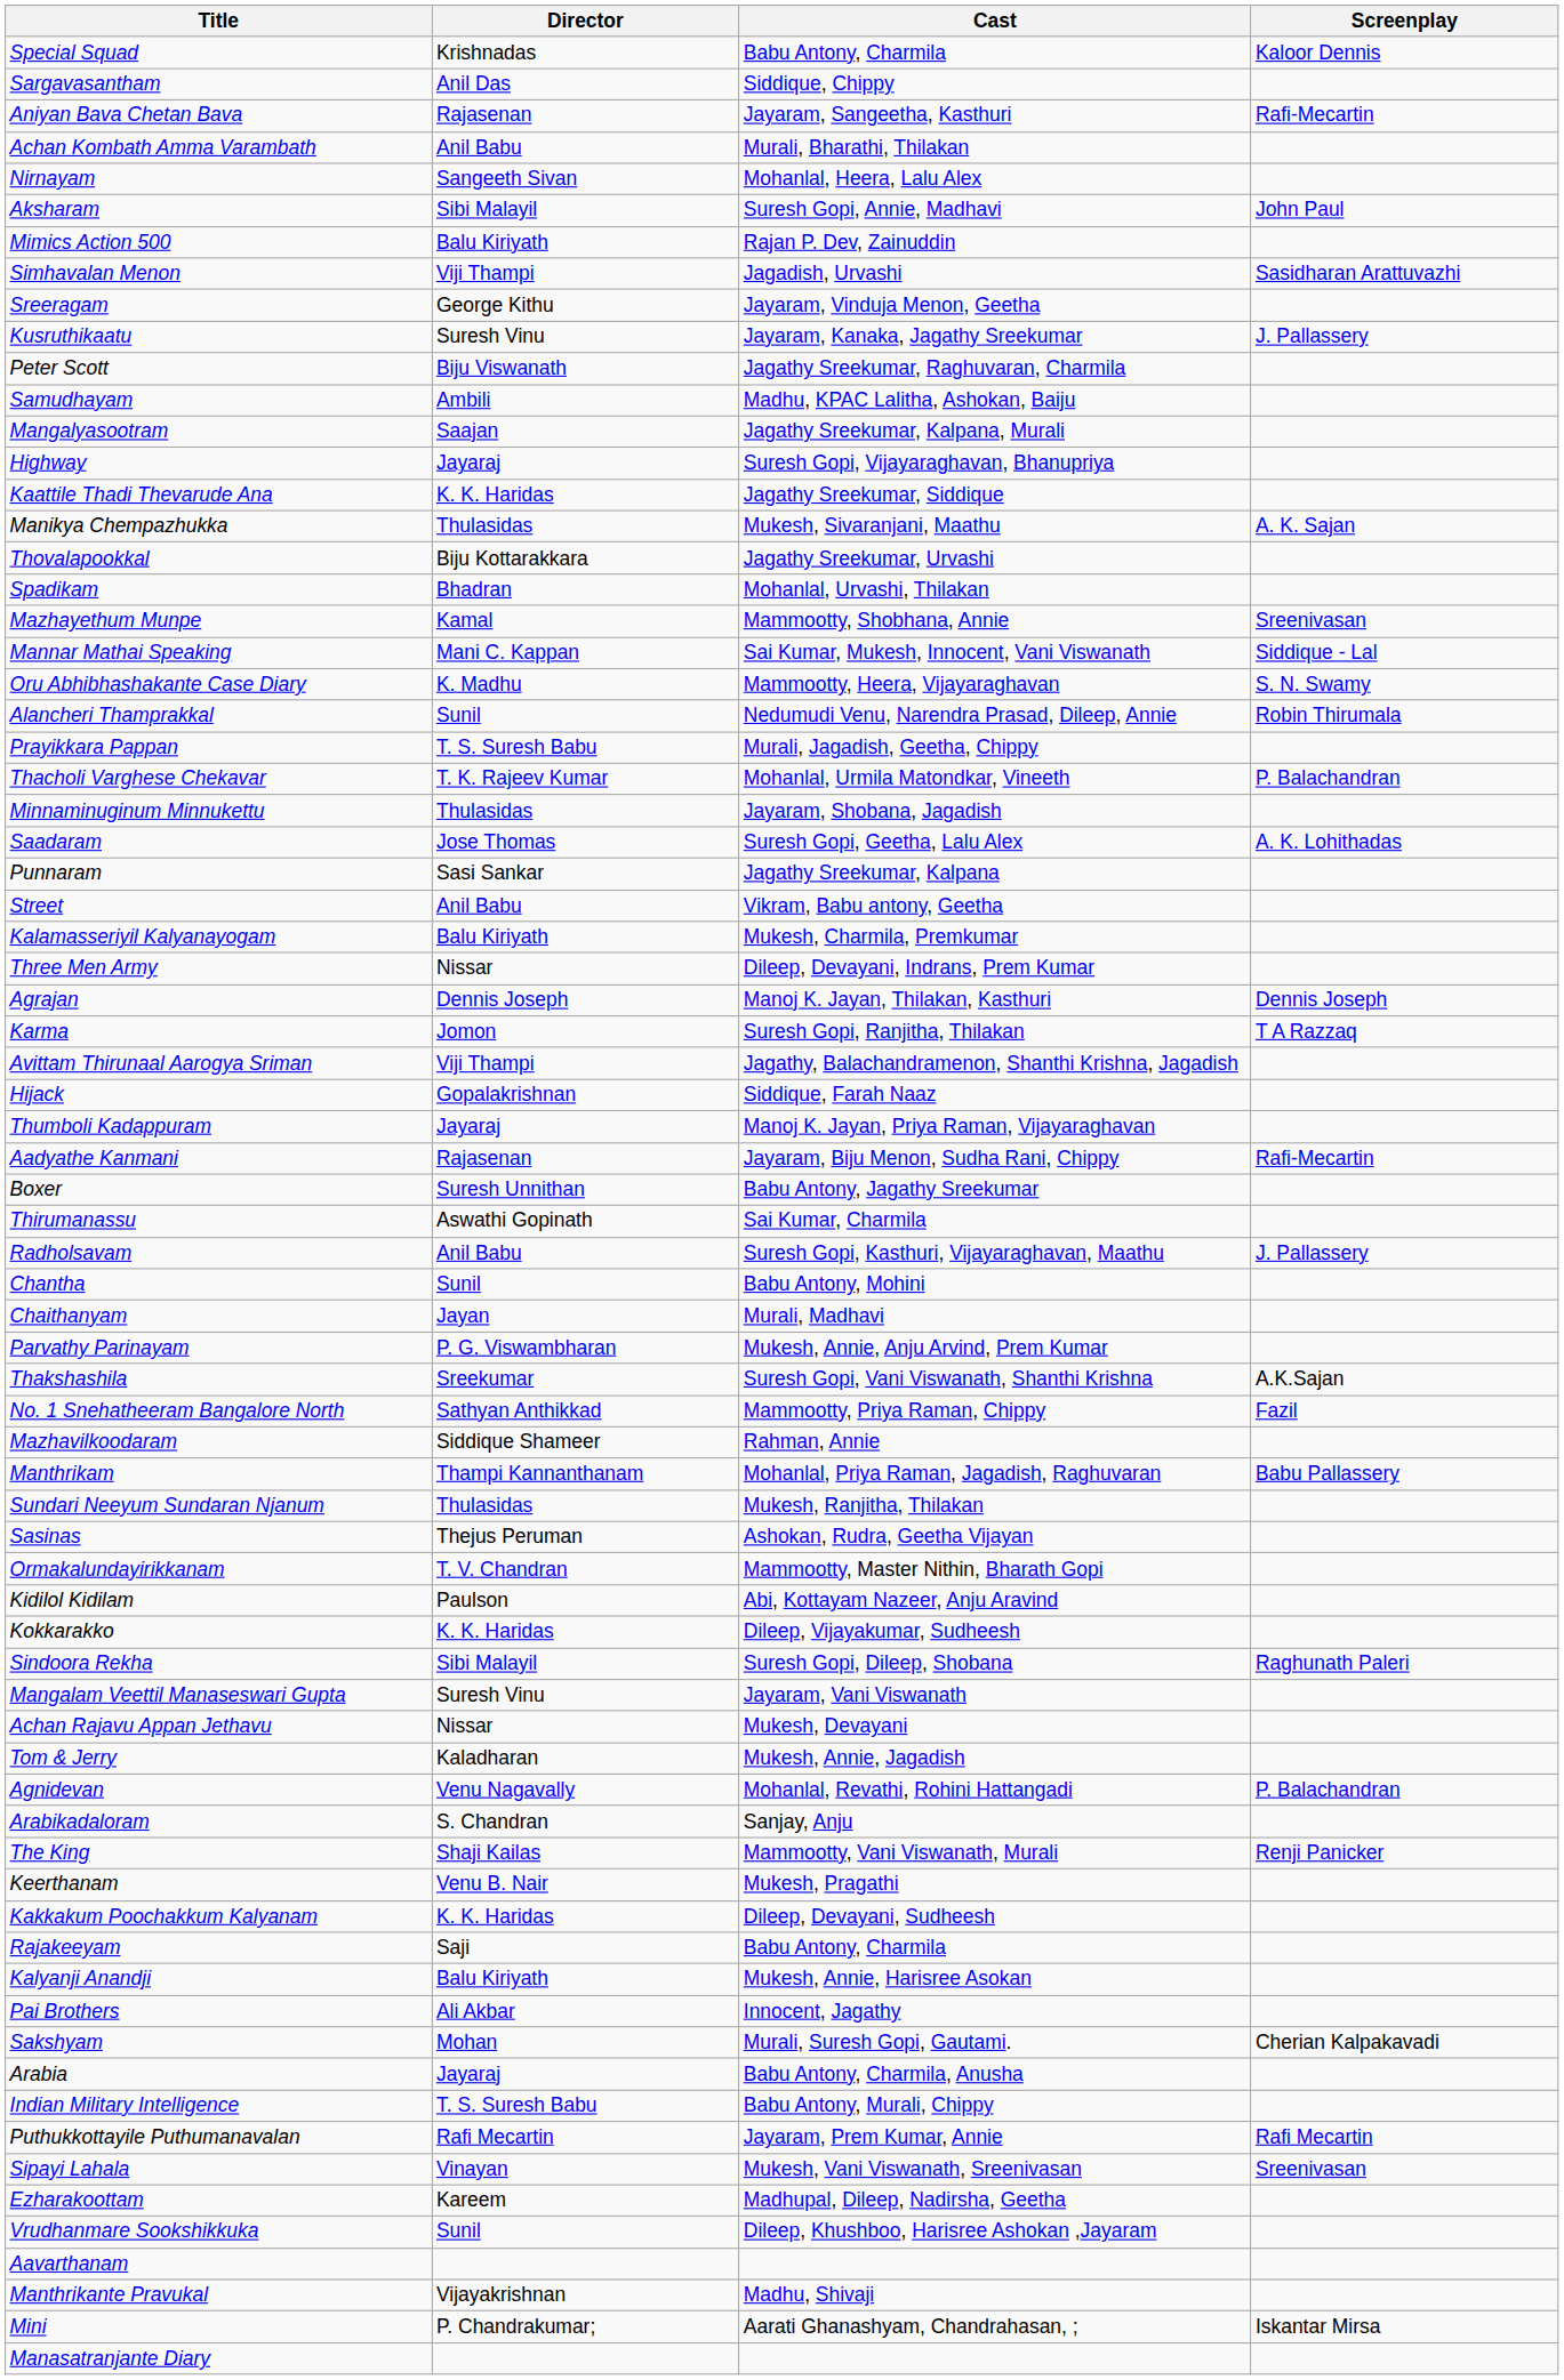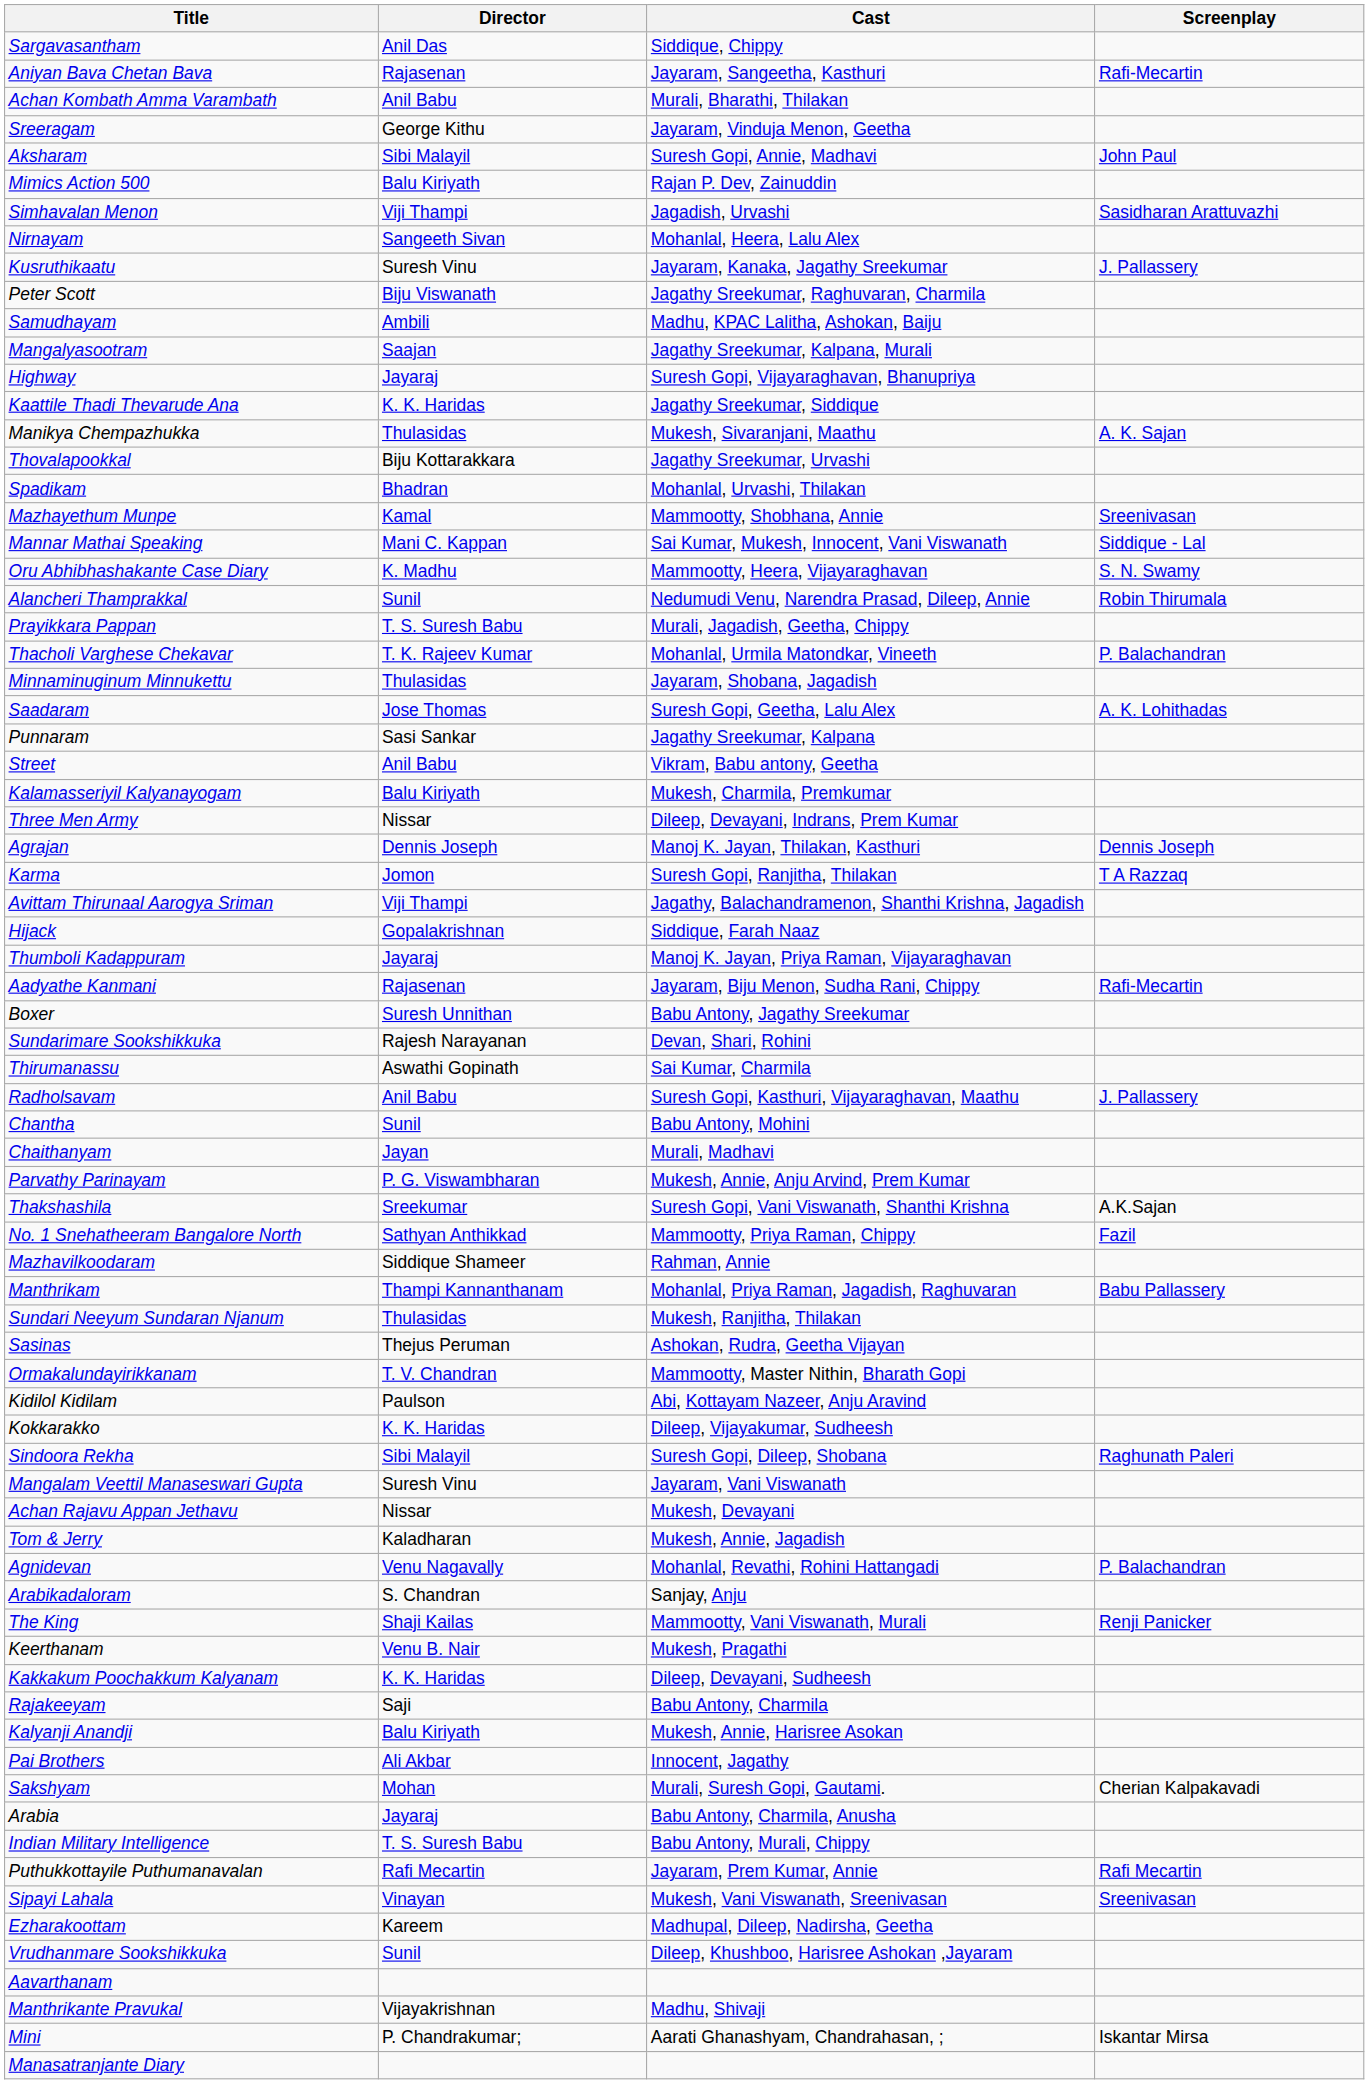- row: Special Squad | Krishnadas | Babu Antony, Charmila | Kaloor Dennis
rows swapped: Nirnayam <-> Sreeragam
+ row: Sundarimare Sookshikkuka | Rajesh Narayanan | Devan, Shari, Rohini
